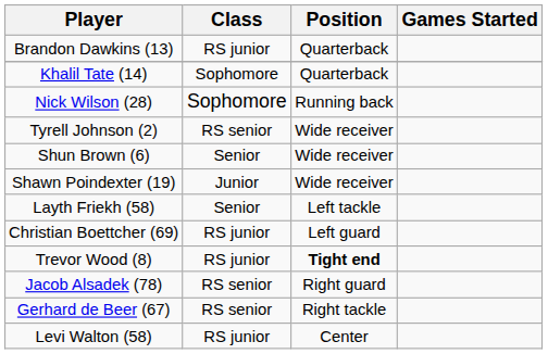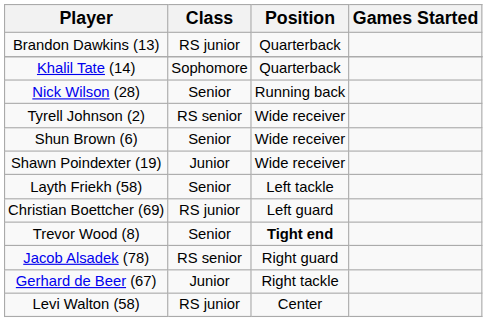Nick Wilson (28) | Class: Sophomore -> Senior
Trevor Wood (8) | Class: RS junior -> Senior
Gerhard de Beer (67) | Class: RS senior -> Junior
